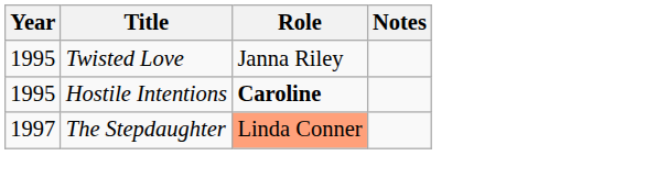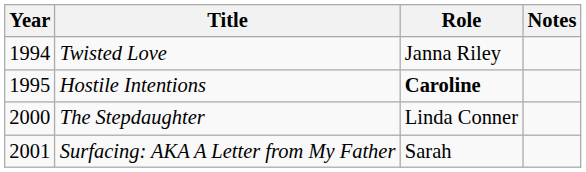Twisted Love | Year: 1995 -> 1994
The Stepdaughter | Year: 1997 -> 2000
The Stepdaughter | Role: lightsalmon background -> no background
+ row: 2001 | Surfacing: AKA A Letter from My Father | Sarah
